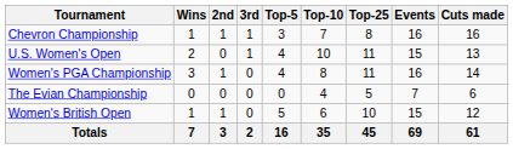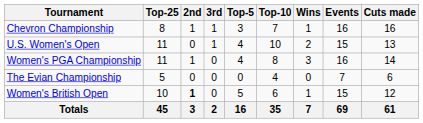columns swapped: Wins <-> Top-25
Women's British Open | 2nd: normal -> bold
